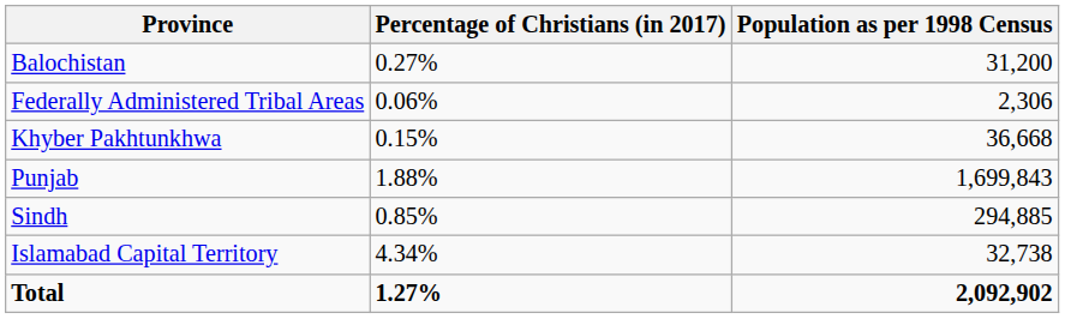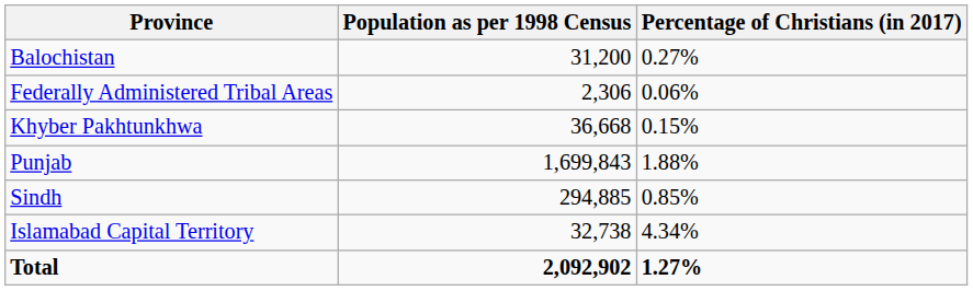columns swapped: Percentage of Christians (in 2017) <-> Population as per 1998 Census
